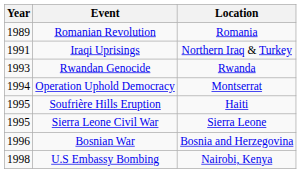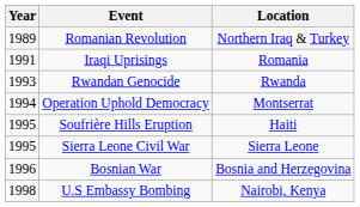Romanian Revolution | Location: Romania -> Northern Iraq & Turkey
Iraqi Uprisings | Location: Northern Iraq & Turkey -> Romania
